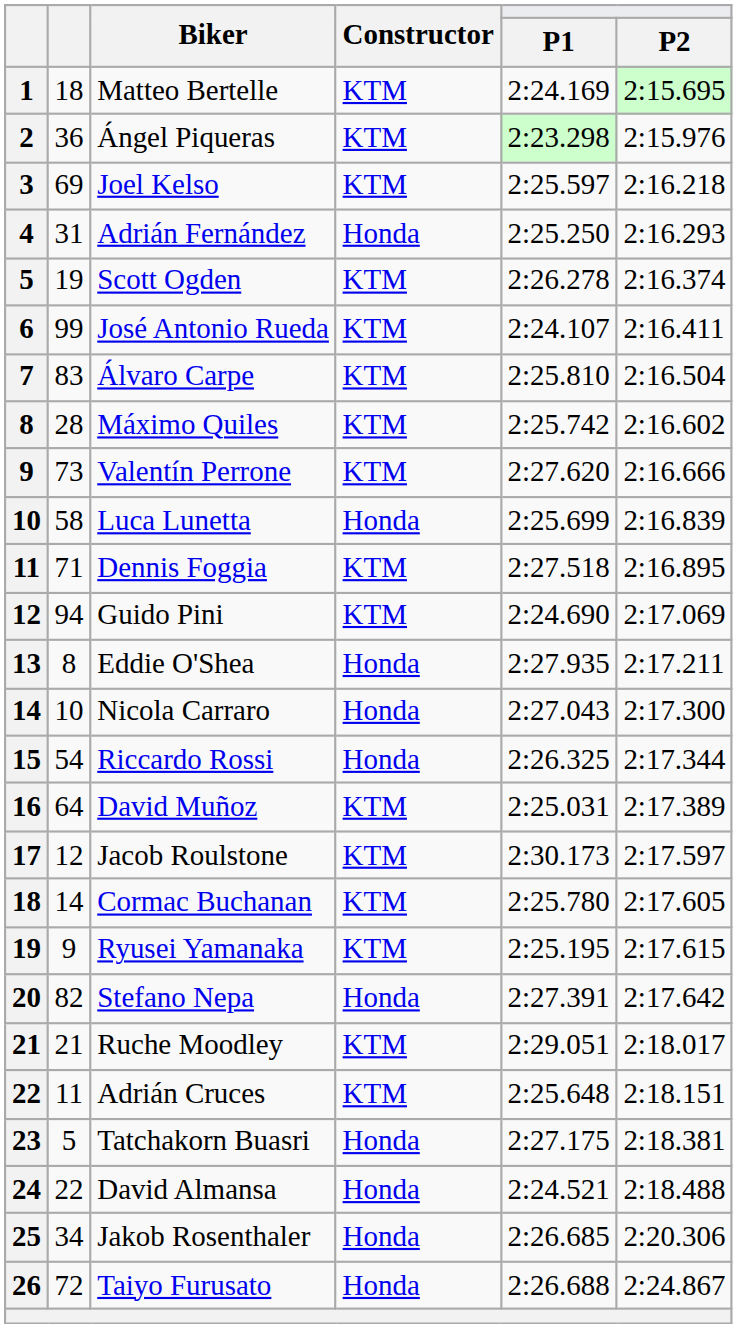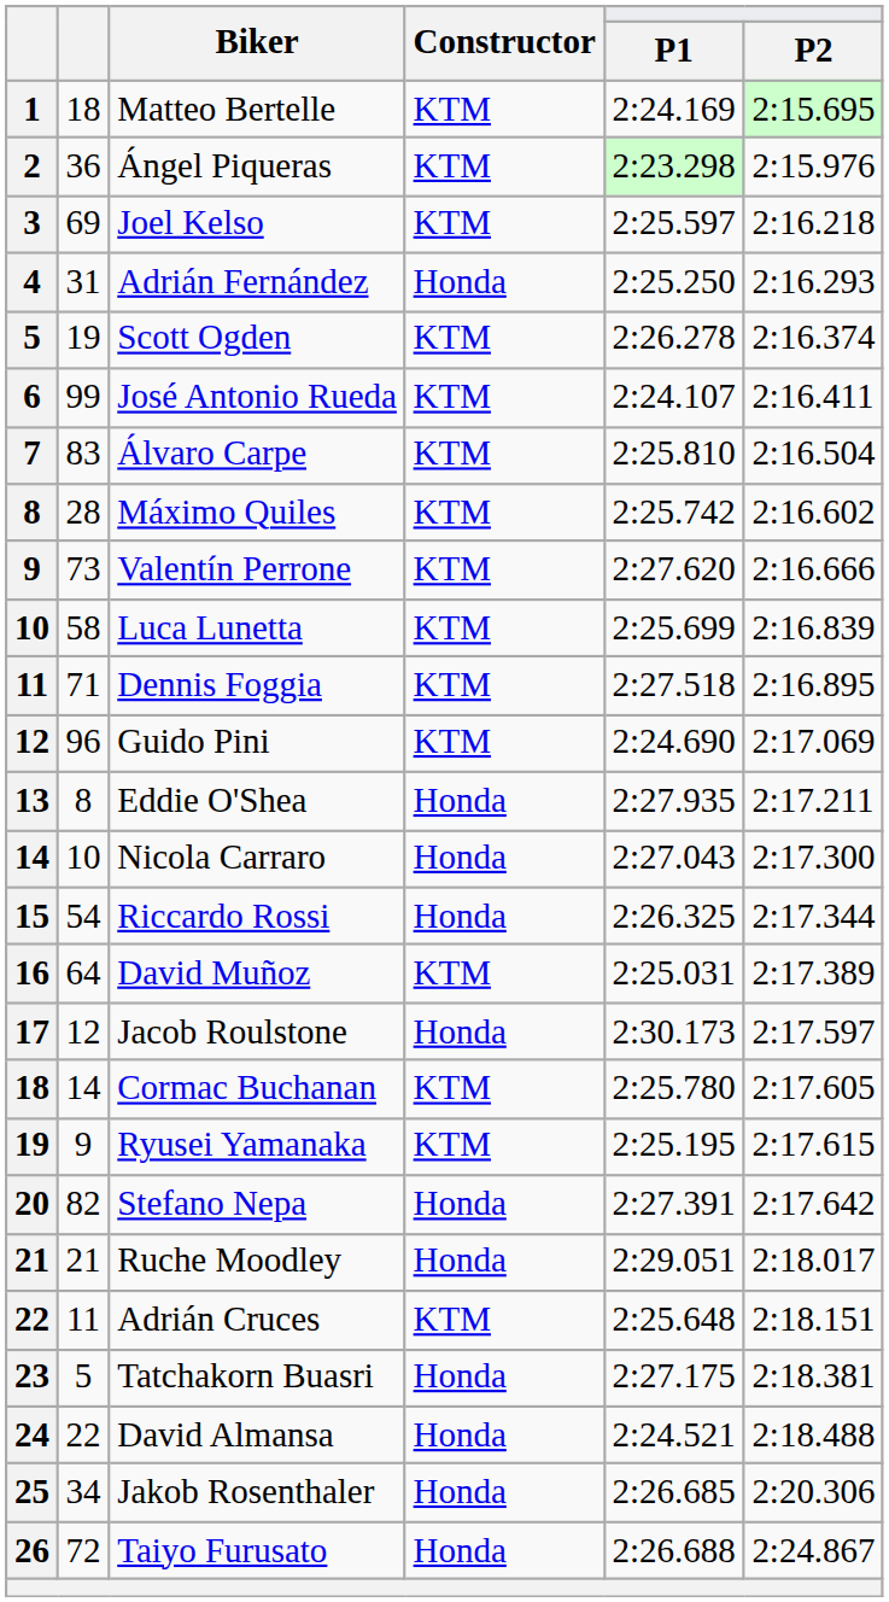Luca Lunetta | Constructor: Honda -> KTM
Guido Pini | column 2: 94 -> 96
Jacob Roulstone | Constructor: KTM -> Honda
Ruche Moodley | Constructor: KTM -> Honda
